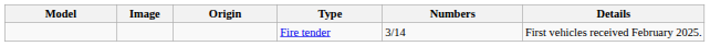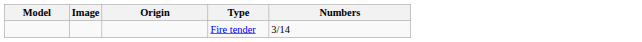- column: Details | First vehicles received February 2025.
